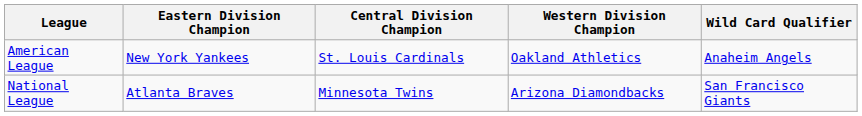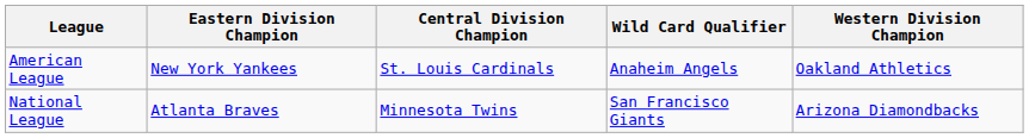columns swapped: Western Division Champion <-> Wild Card Qualifier
